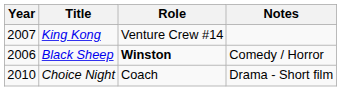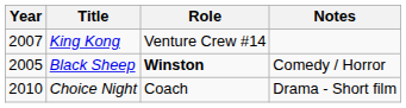Black Sheep | Year: 2006 -> 2005
